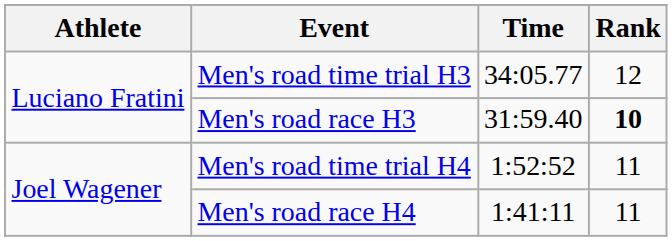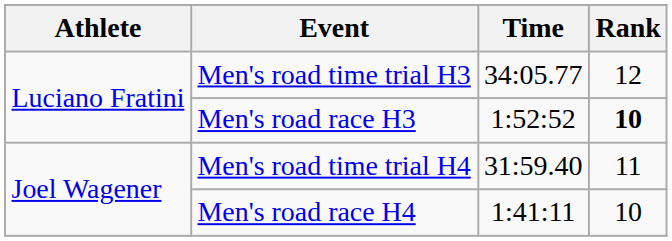Men's road race H3 | Time: 31:59.40 -> 1:52:52
Men's road time trial H4 | Time: 1:52:52 -> 31:59.40
Men's road race H4 | Rank: 11 -> 10
